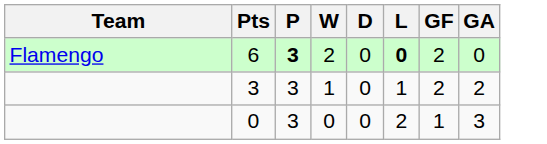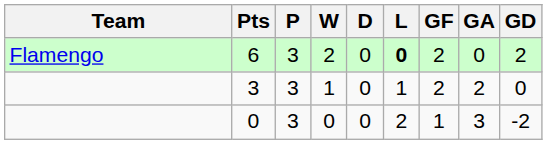+ column: GD | 2 | 0 | -2
6 | P: bold -> normal
